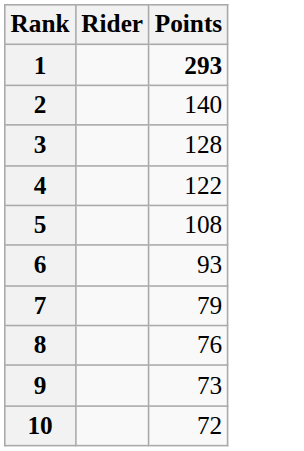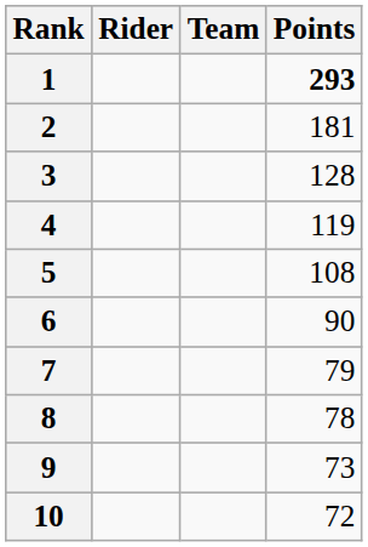+ column: Team
2 | Points: 140 -> 181
4 | Points: 122 -> 119
6 | Points: 93 -> 90
8 | Points: 76 -> 78
